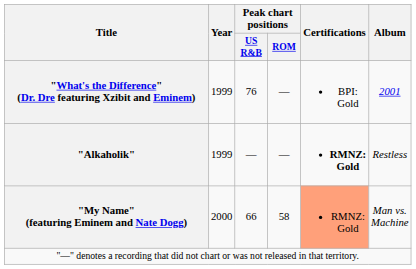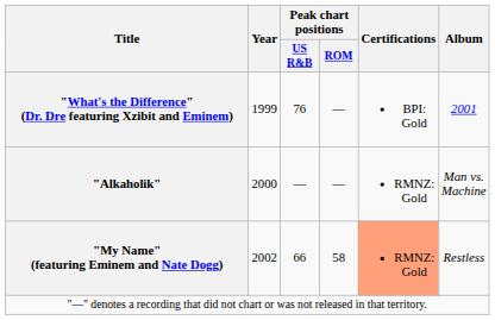"Alkaholik" | Year: 1999 -> 2000
"Alkaholik" | Certifications: bold -> normal
"Alkaholik" | Album: Restless -> Man vs. Machine
"My Name" (featuring Eminem and Nate Dogg) | Year: 2000 -> 2002
"My Name" (featuring Eminem and Nate Dogg) | Album: Man vs. Machine -> Restless
